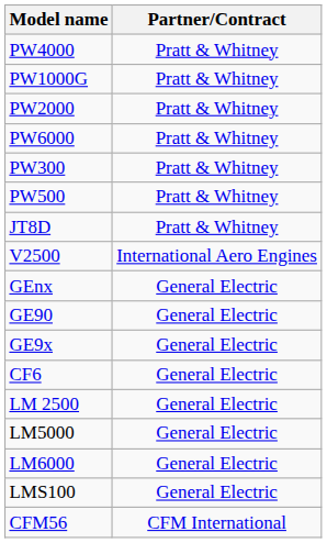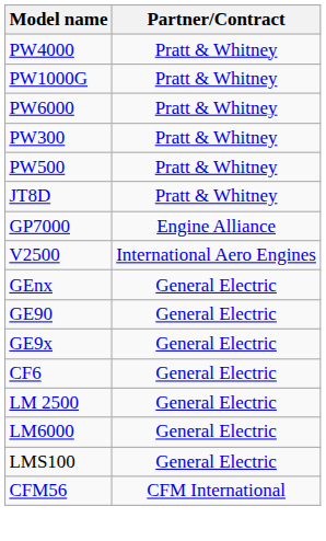- row: PW2000 | Pratt & Whitney
+ row: GP7000 | Engine Alliance
- row: LM5000 | General Electric
